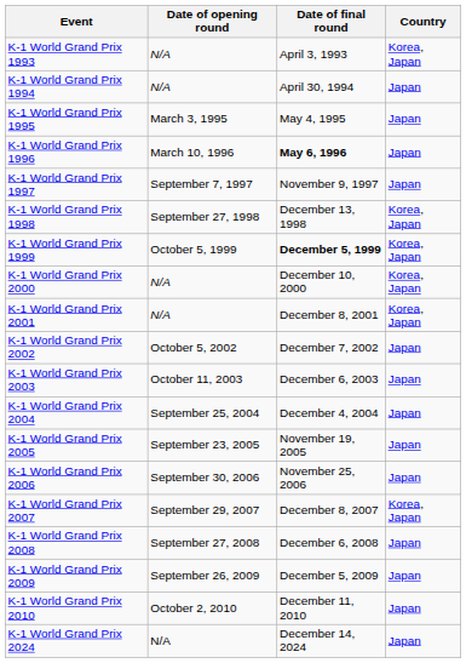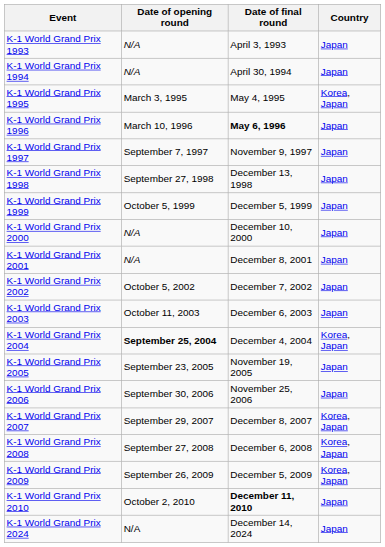K-1 World Grand Prix 1993 | Country: Korea, Japan -> Japan
K-1 World Grand Prix 1995 | Country: Japan -> Korea, Japan
K-1 World Grand Prix 1998 | Country: Korea, Japan -> Japan
K-1 World Grand Prix 1999 | Date of final round: bold -> normal
K-1 World Grand Prix 1999 | Country: Korea, Japan -> Japan
K-1 World Grand Prix 2000 | Country: Korea, Japan -> Japan
K-1 World Grand Prix 2001 | Country: Korea, Japan -> Japan
K-1 World Grand Prix 2004 | Date of opening round: normal -> bold
K-1 World Grand Prix 2004 | Country: Japan -> Korea, Japan
K-1 World Grand Prix 2008 | Country: Japan -> Korea, Japan
K-1 World Grand Prix 2009 | Country: Japan -> Korea, Japan
K-1 World Grand Prix 2010 | Date of final round: normal -> bold
